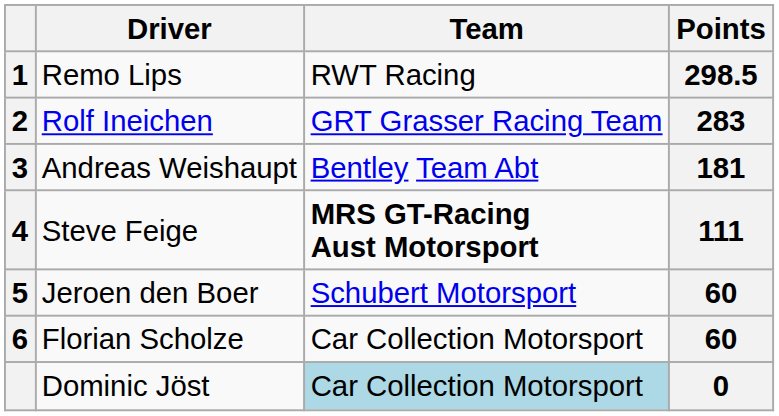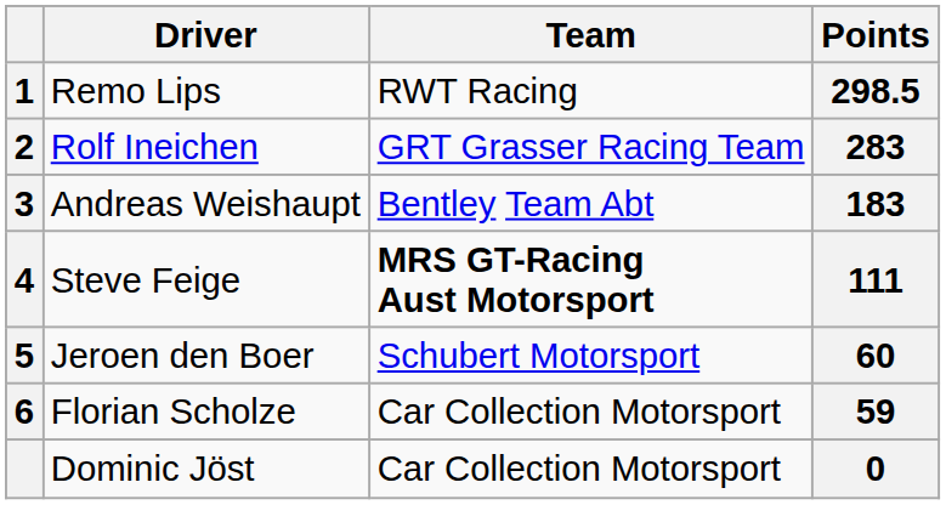Andreas Weishaupt | Points: 181 -> 183
Florian Scholze | Points: 60 -> 59
Dominic Jöst | Team: lightblue background -> no background
